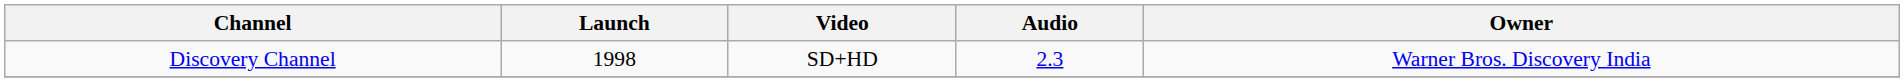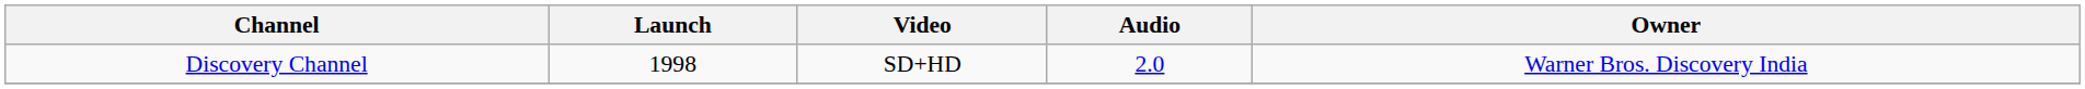Discovery Channel | Audio: 2.3 -> 2.0
